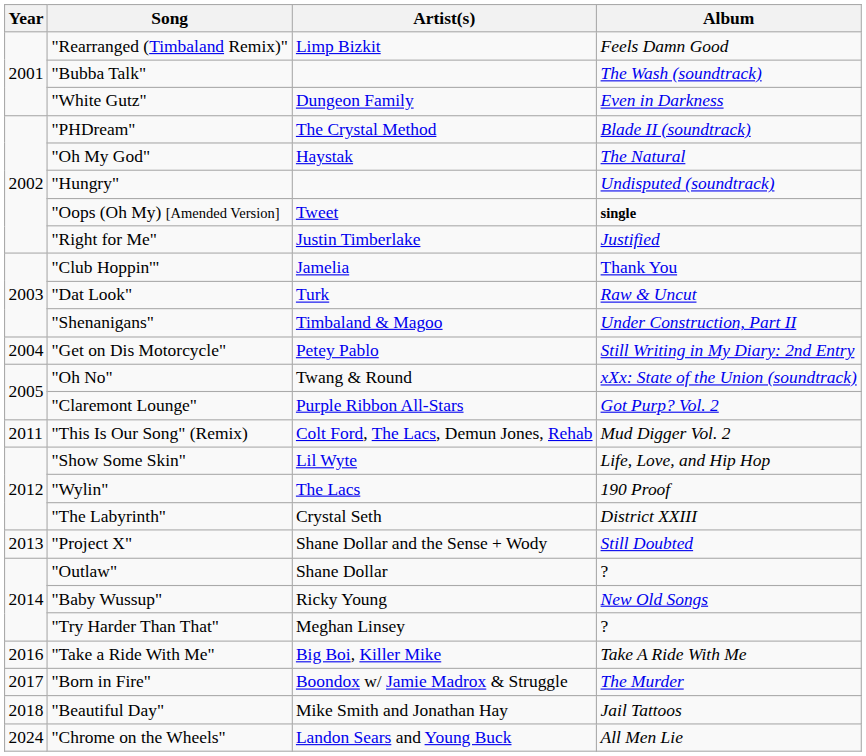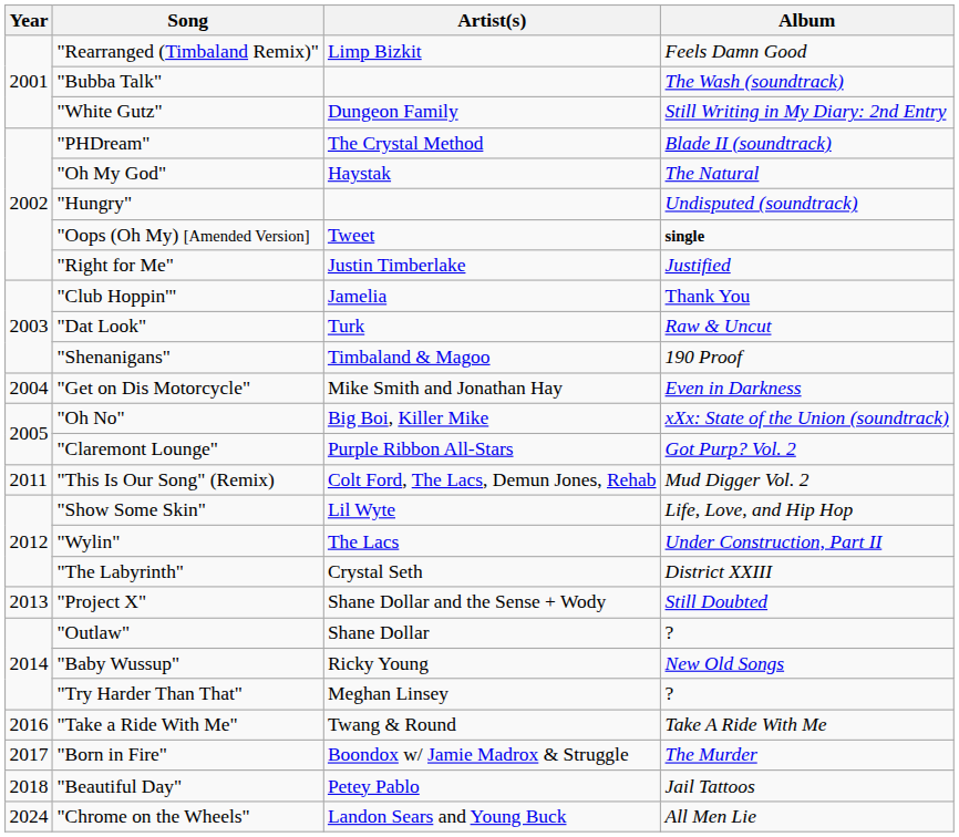"White Gutz" | Album: Even in Darkness -> Still Writing in My Diary: 2nd Entry
"Shenanigans" | Album: Under Construction, Part II -> 190 Proof
"Get on Dis Motorcycle" | Artist(s): Petey Pablo -> Mike Smith and Jonathan Hay
"Get on Dis Motorcycle" | Album: Still Writing in My Diary: 2nd Entry -> Even in Darkness
"Oh No" | Artist(s): Twang & Round -> Big Boi, Killer Mike
"Wylin" | Album: 190 Proof -> Under Construction, Part II
"Take a Ride With Me" | Artist(s): Big Boi, Killer Mike -> Twang & Round
"Beautiful Day" | Artist(s): Mike Smith and Jonathan Hay -> Petey Pablo
